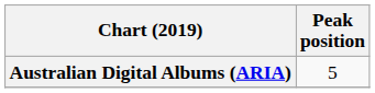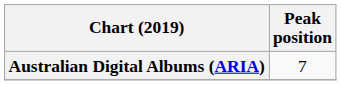Australian Digital Albums (ARIA) | Peak position: 5 -> 7
